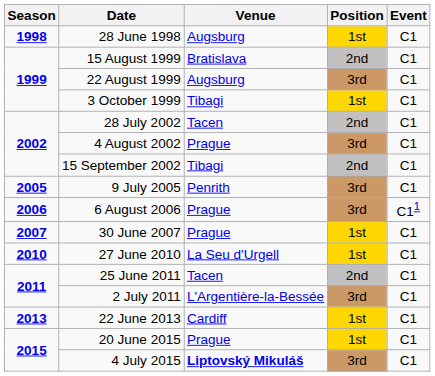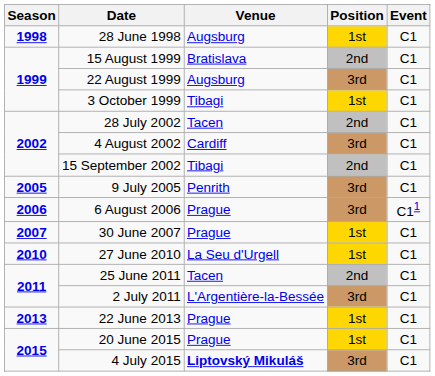4 August 2002 | Venue: Prague -> Cardiff
22 June 2013 | Venue: Cardiff -> Prague
